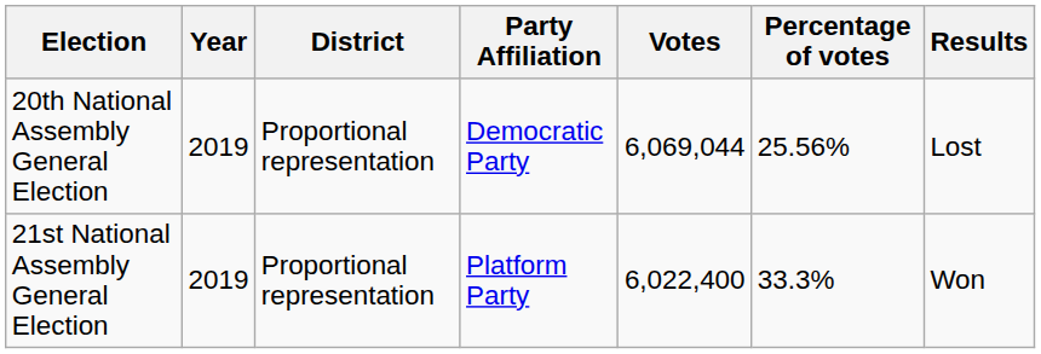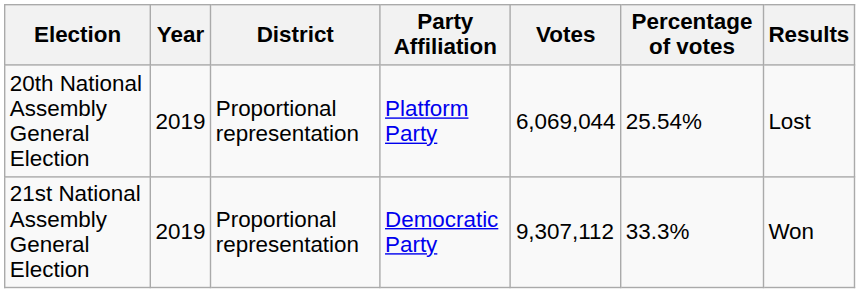20th National Assembly General Election | Party Affiliation: Democratic Party -> Platform Party
20th National Assembly General Election | Percentage of votes: 25.56% -> 25.54%
21st National Assembly General Election | Party Affiliation: Platform Party -> Democratic Party
21st National Assembly General Election | Votes: 6,022,400 -> 9,307,112
